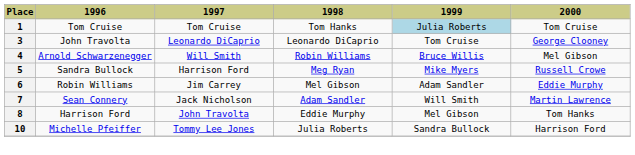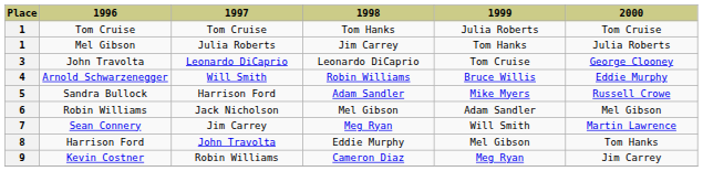1 / Tom Cruise | 1999: lightblue background -> no background
+ row: 1 | Mel Gibson | Julia Roberts | Jim Carrey | Tom Hanks | Julia Roberts
4 | 2000: Mel Gibson -> Eddie Murphy
5 | 1998: Meg Ryan -> Adam Sandler
6 | 1997: Jim Carrey -> Jack Nicholson
6 | 2000: Eddie Murphy -> Mel Gibson
7 | 1997: Jack Nicholson -> Jim Carrey
7 | 1998: Adam Sandler -> Meg Ryan
+ row: 9 | Kevin Costner | Robin Williams | Cameron Diaz | Meg Ryan | Jim Carrey
- row: 10 | Michelle Pfeiffer | Tommy Lee Jones | Julia Roberts | Sandra Bullock | Harrison Ford
